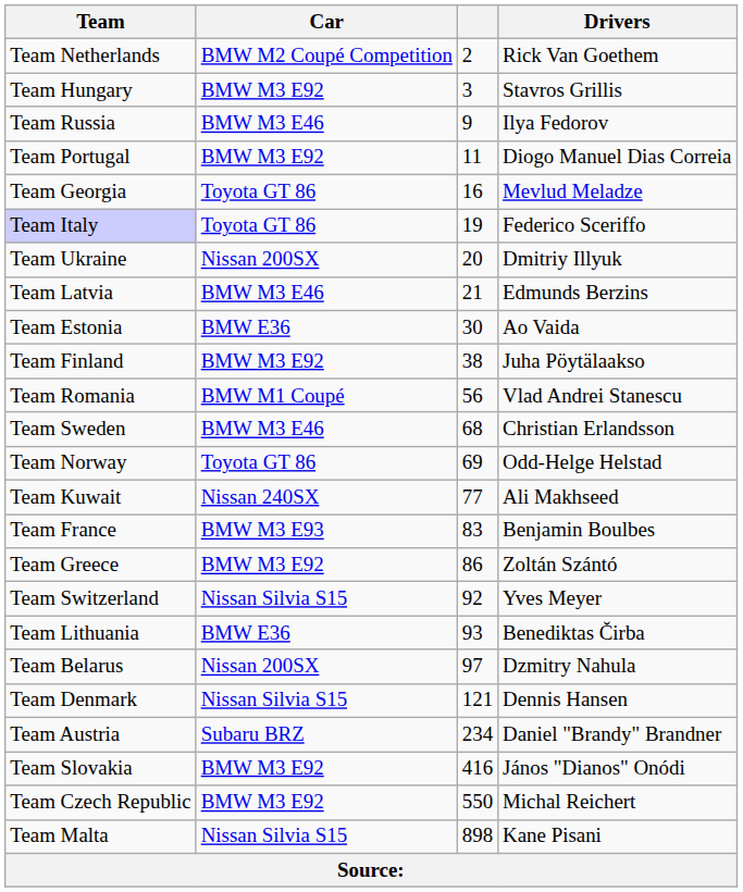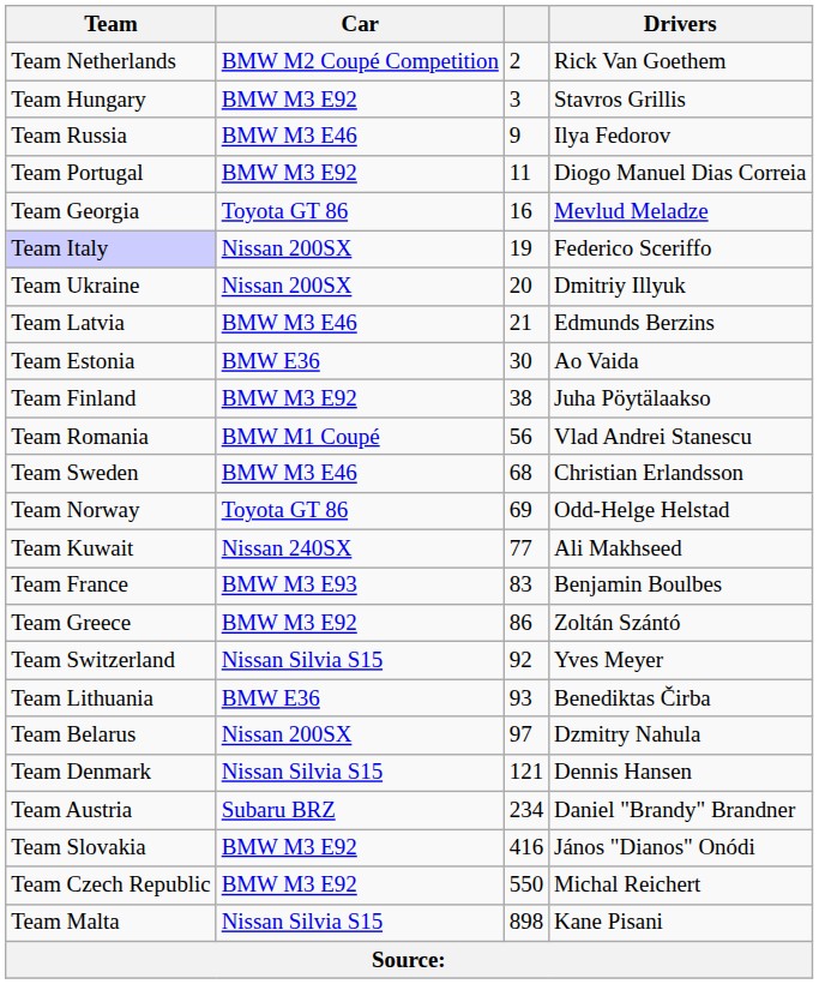Team Italy | Car: Toyota GT 86 -> Nissan 200SX
